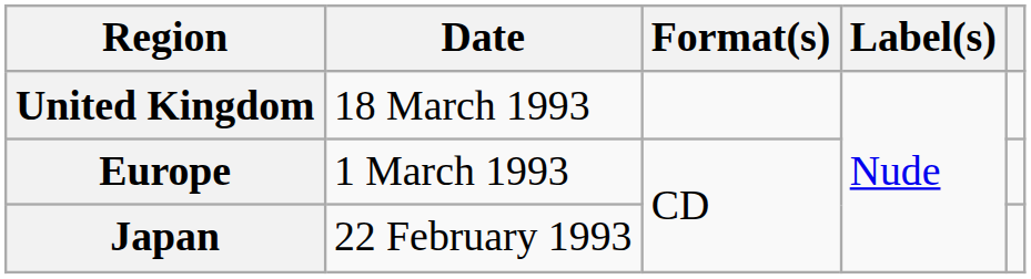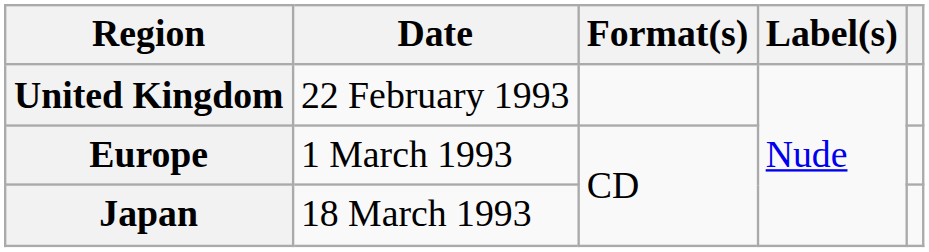United Kingdom | Date: 18 March 1993 -> 22 February 1993
Japan | Date: 22 February 1993 -> 18 March 1993
